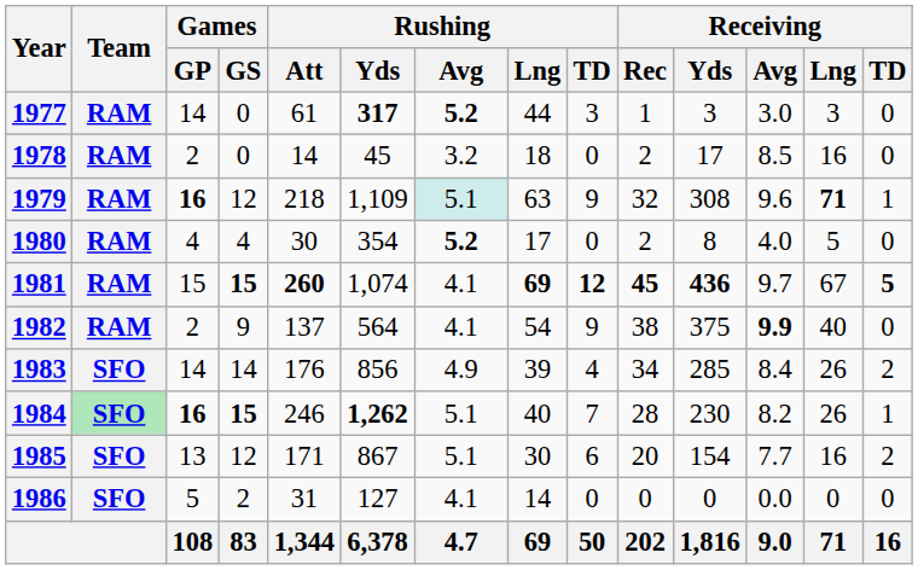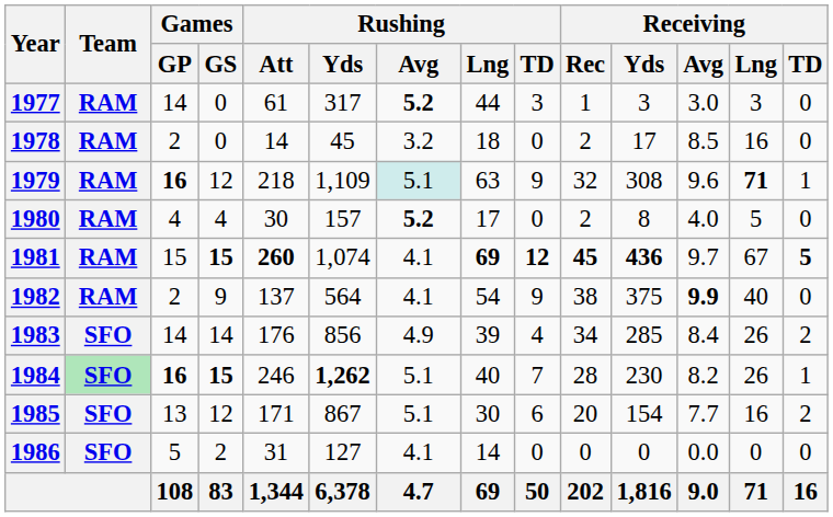1977 | Rushing / Yds: bold -> normal
1980 | Rushing / Yds: 354 -> 157
